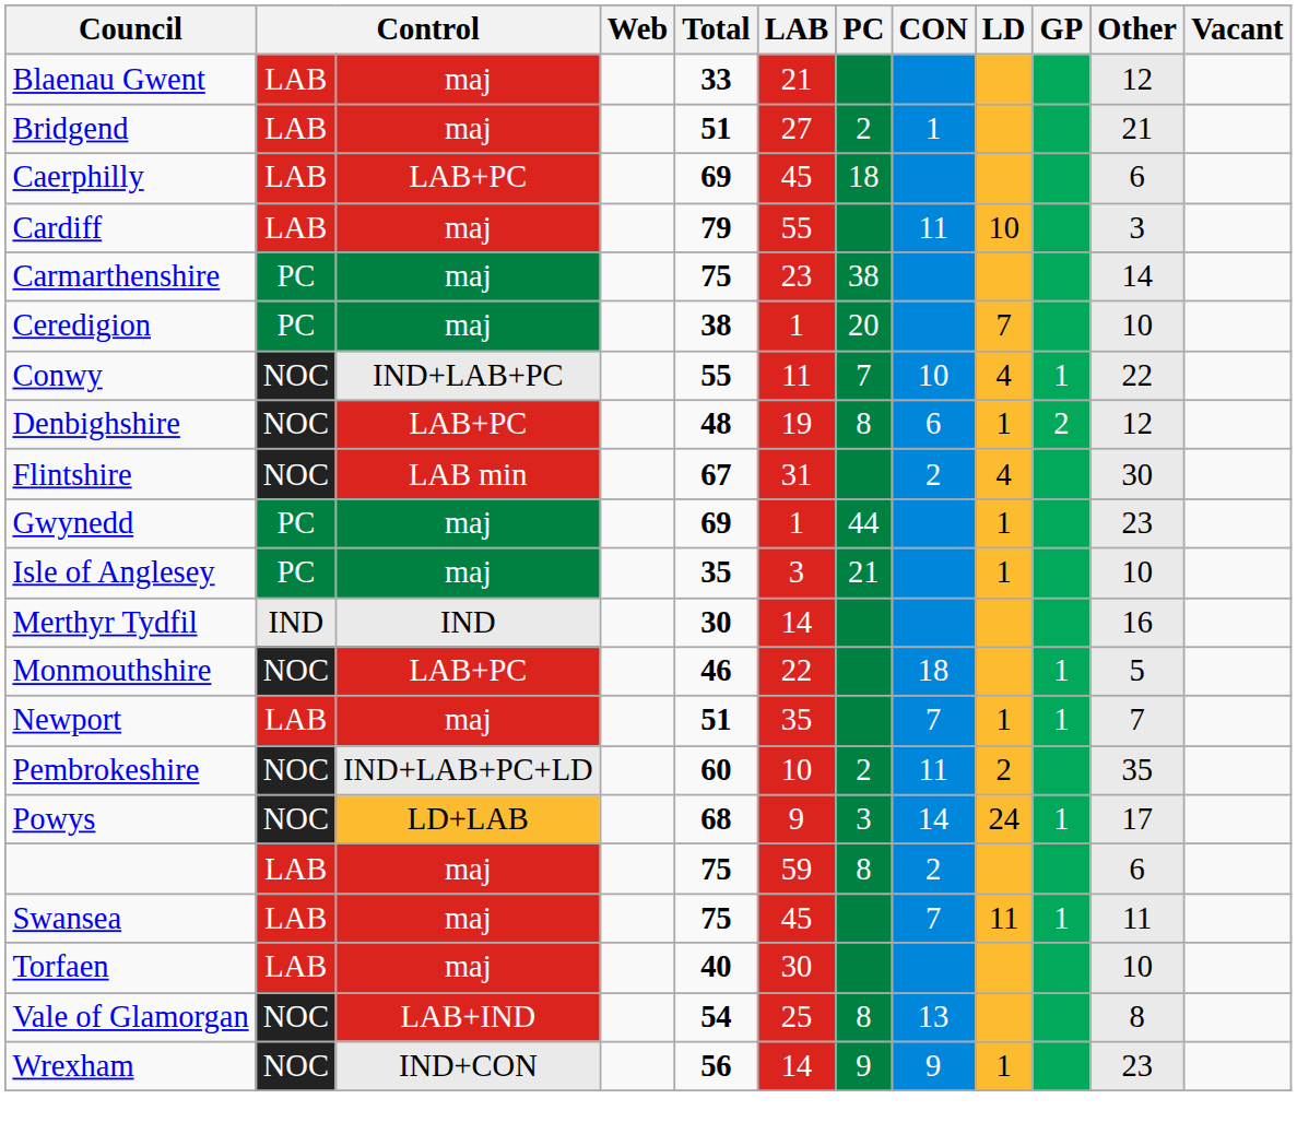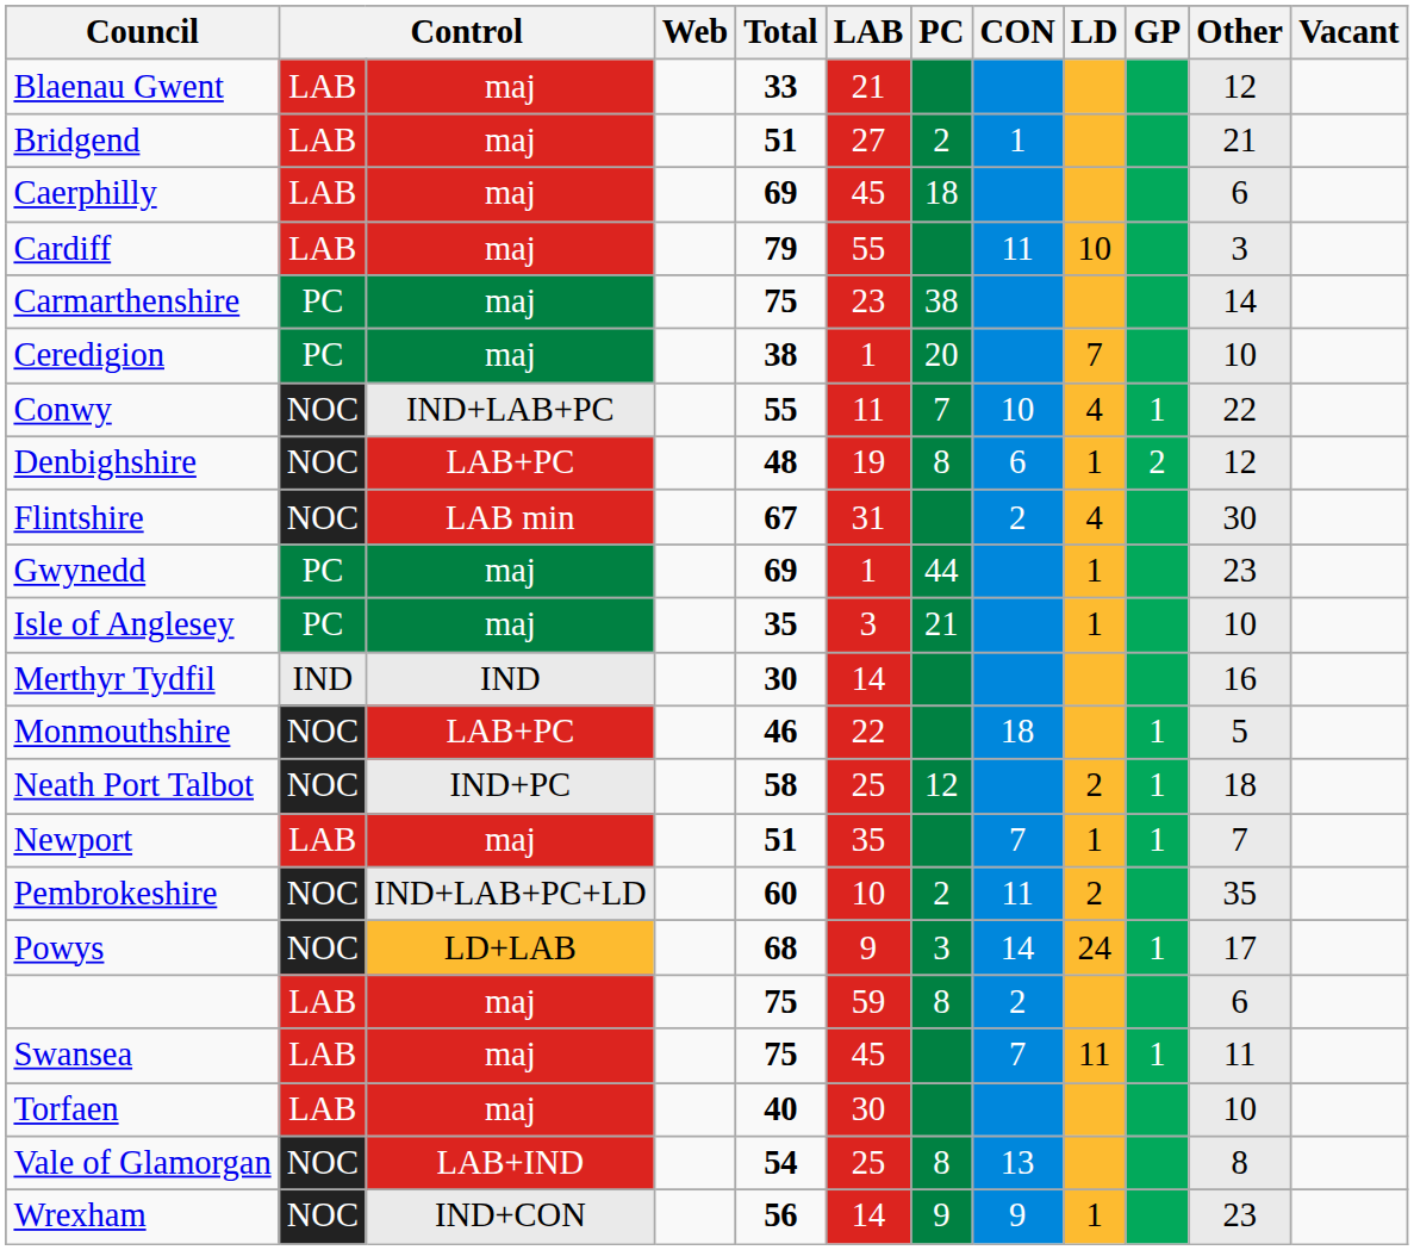Caerphilly | column 3: LAB+PC -> maj
+ row: Neath Port Talbot | NOC | IND+PC | 58 | 25 | 12 | 2 | 1 | 18
